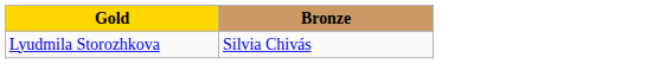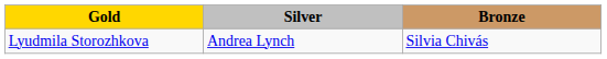+ column: Silver | Andrea Lynch
